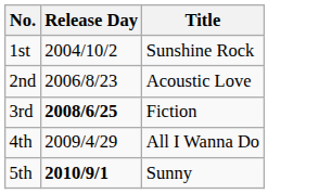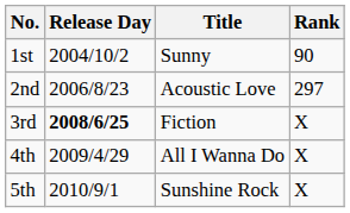+ column: Rank | 90 | 297 | X | X | X
1st | Title: Sunshine Rock -> Sunny
5th | Release Day: bold -> normal
5th | Title: Sunny -> Sunshine Rock
